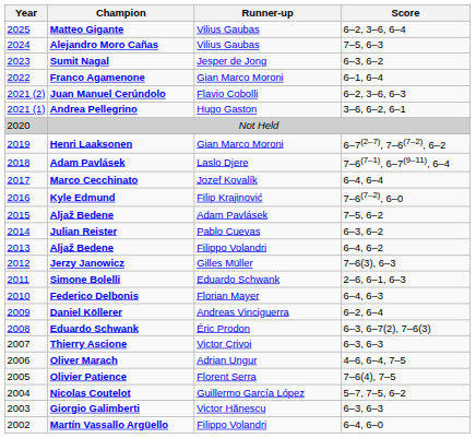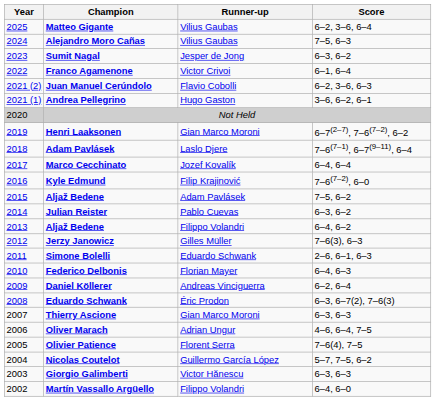Franco Agamenone | Runner-up: Gian Marco Moroni -> Victor Crivoi
Thierry Ascione | Runner-up: Victor Crivoi -> Gian Marco Moroni
